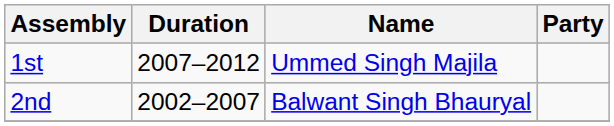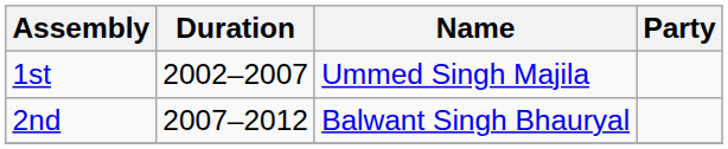1st | Duration: 2007–2012 -> 2002–2007
2nd | Duration: 2002–2007 -> 2007–2012
